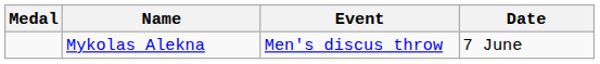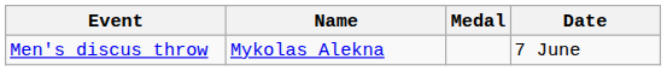columns swapped: Medal <-> Event
